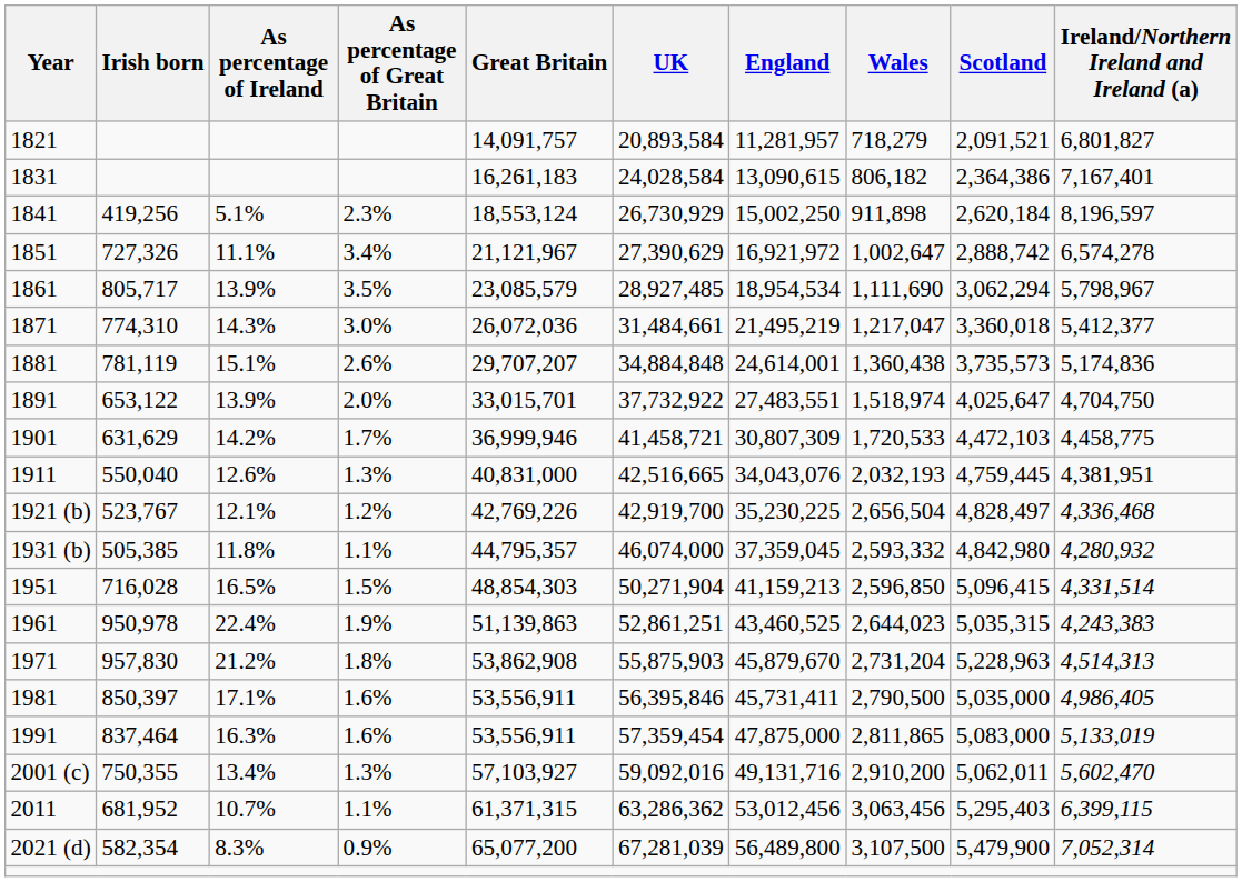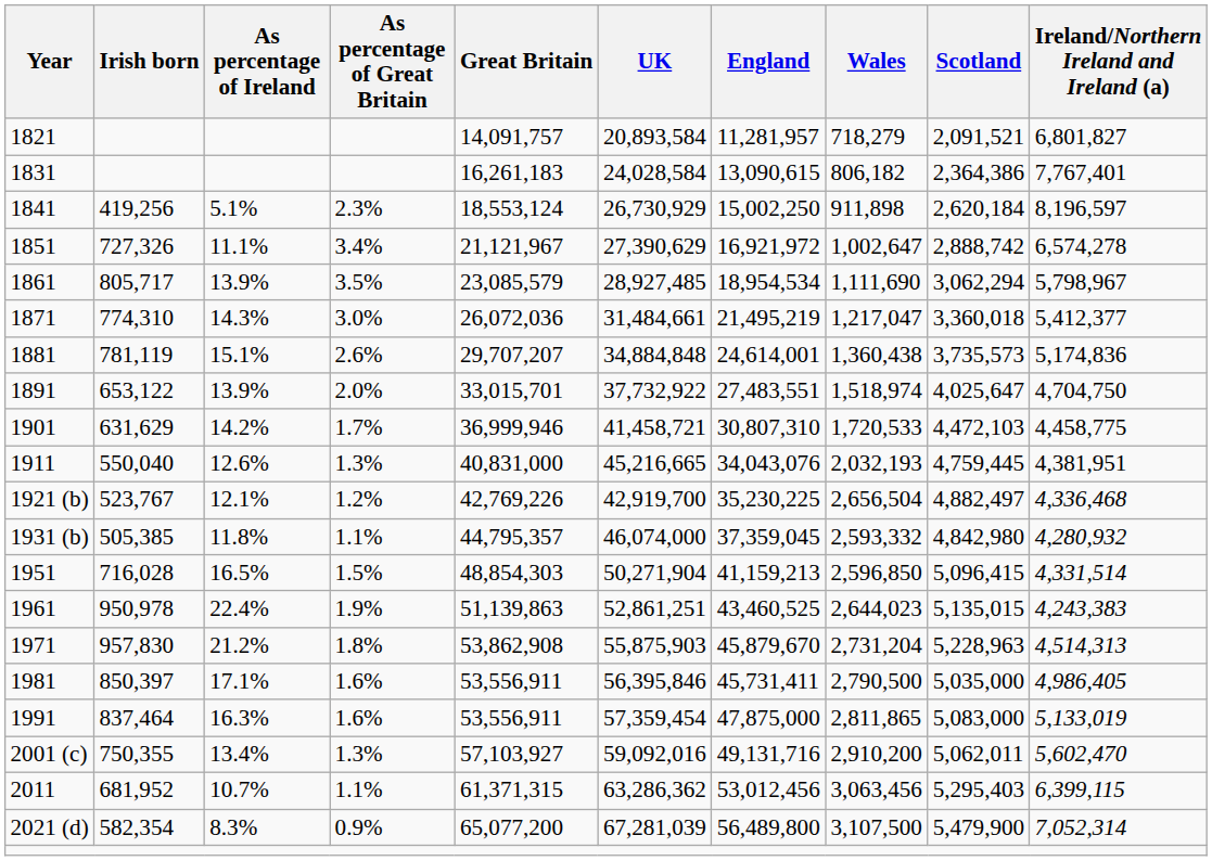1831 | Ireland/Northern Ireland and Ireland (a): 7,167,401 -> 7,767,401
1901 | England: 30,807,309 -> 30,807,310
1911 | UK: 42,516,665 -> 45,216,665
1921 (b) | Scotland: 4,828,497 -> 4,882,497
1961 | Scotland: 5,035,315 -> 5,135,015
